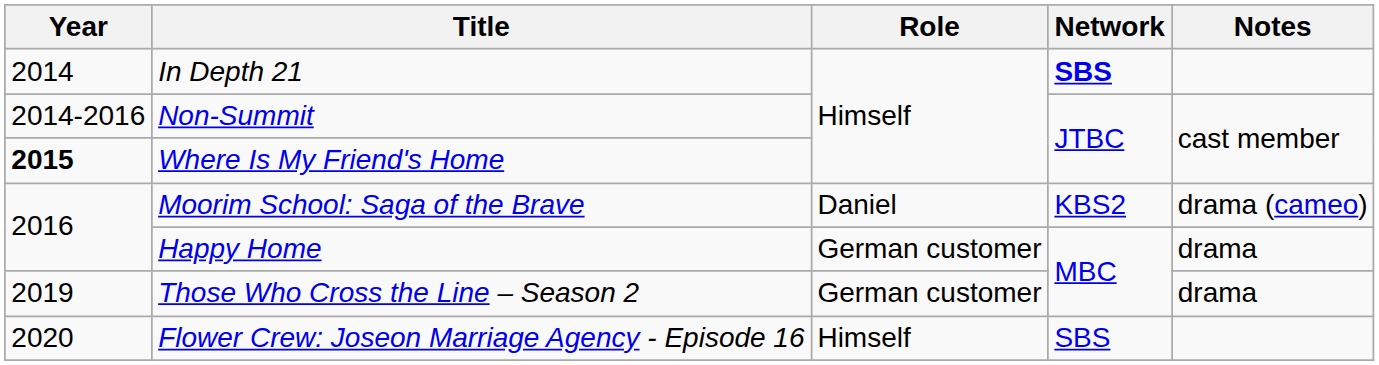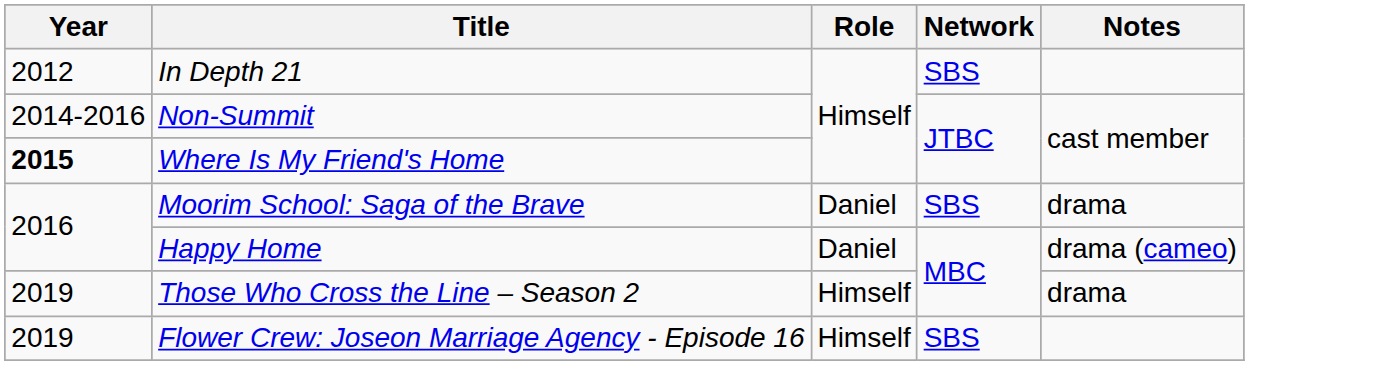In Depth 21 | Year: 2014 -> 2012
In Depth 21 | Network: bold -> normal
Moorim School: Saga of the Brave | Network: KBS2 -> SBS
Moorim School: Saga of the Brave | Notes: drama (cameo) -> drama
Happy Home | Role: German customer -> Daniel
Happy Home | Notes: drama -> drama (cameo)
Those Who Cross the Line – Season 2 | Role: German customer -> Himself
Flower Crew: Joseon Marriage Agency - Episode 16 | Year: 2020 -> 2019
